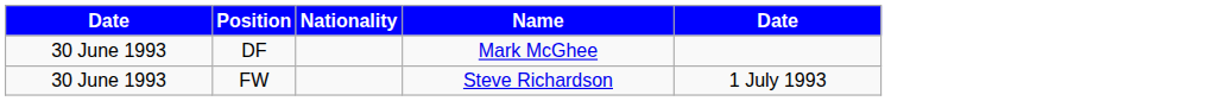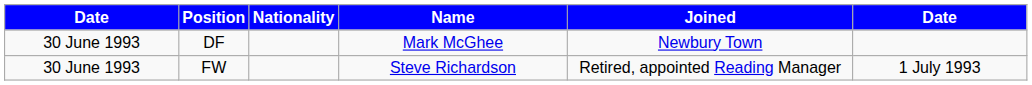+ column: Joined | Newbury Town | Retired, appointed Reading Manager
